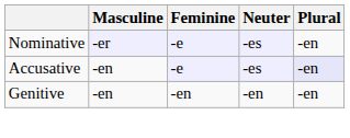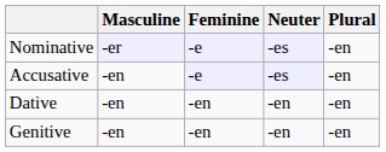Accusative | Plural: lavender background -> no background
+ row: Dative | -en | -en | -en | -en
